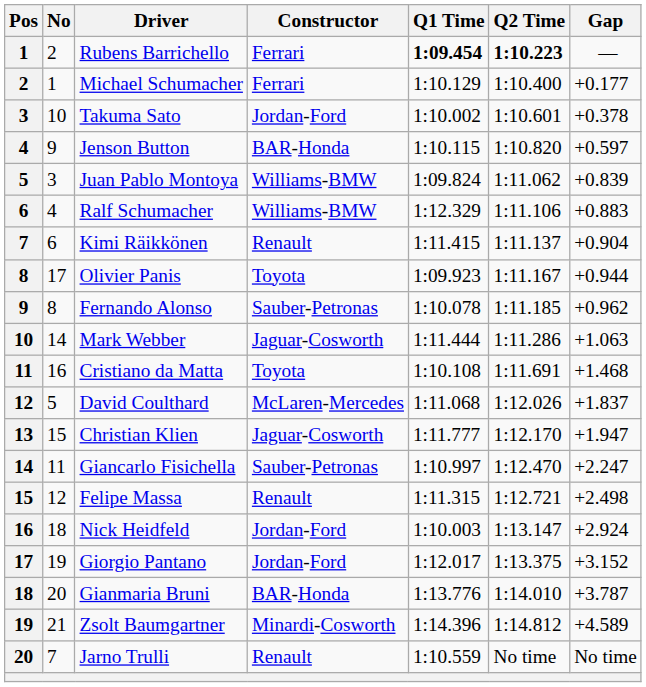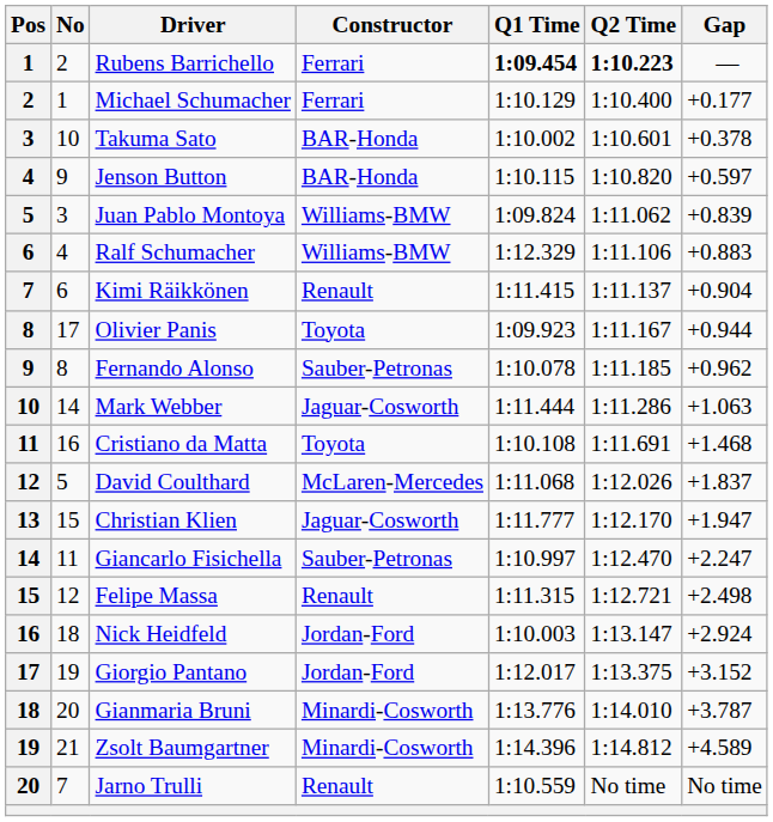Takuma Sato | Constructor: Jordan-Ford -> BAR-Honda
Gianmaria Bruni | Constructor: BAR-Honda -> Minardi-Cosworth
